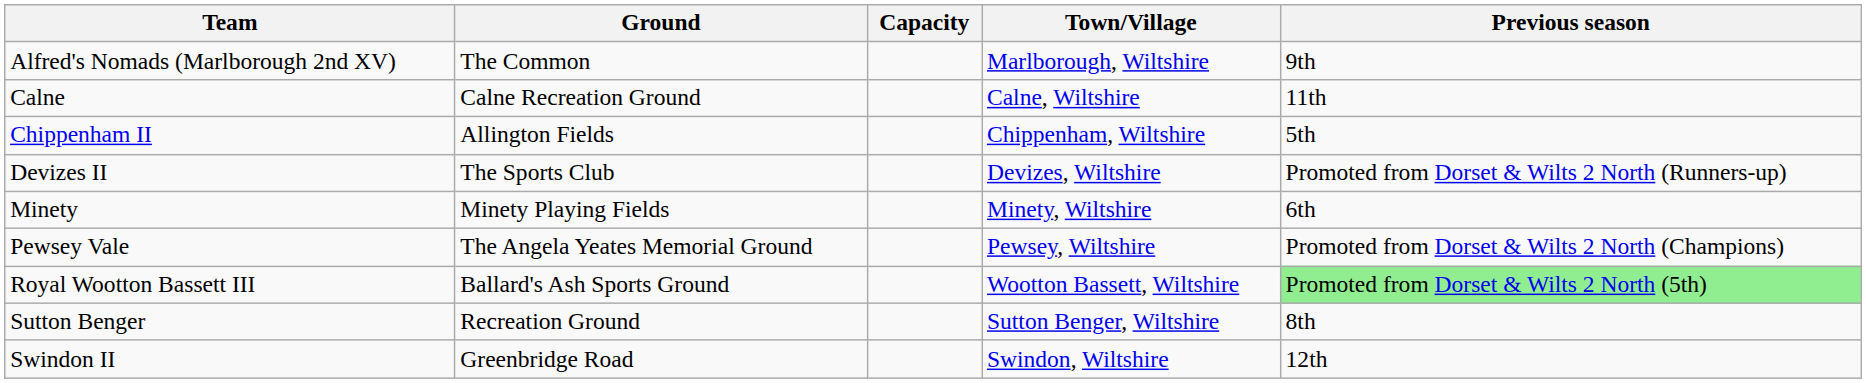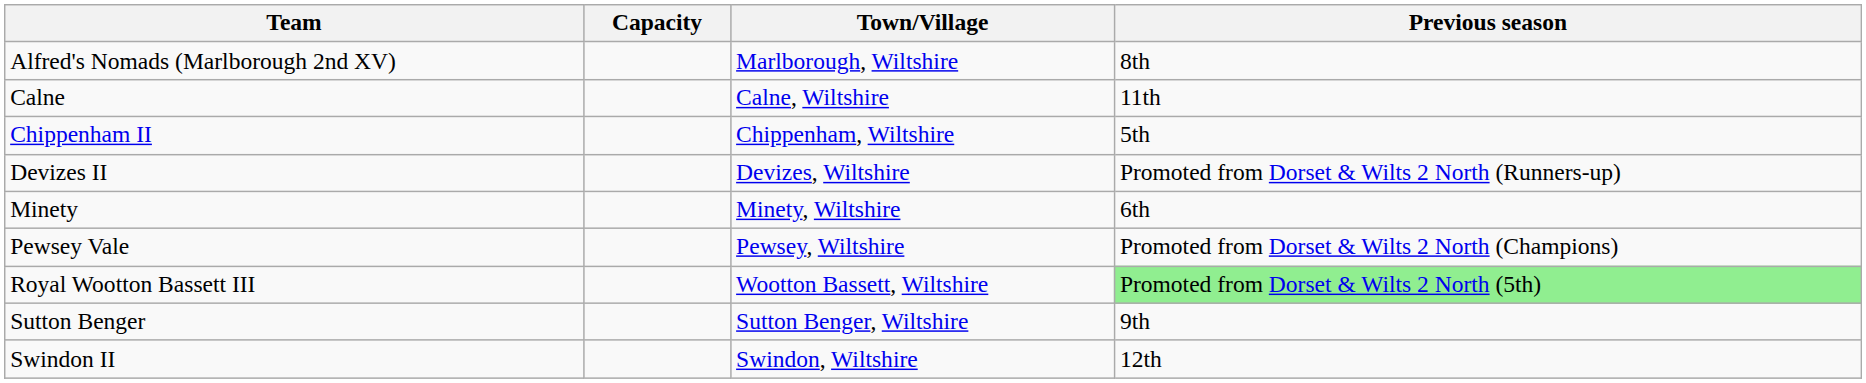- column: Ground | The Common | Calne Recreation Ground | Allington Fields | The Sports Club | Minety Playing Fields | The Angela Yeates Memorial Ground | Ballard's Ash Sports Ground | Recreation Ground | Greenbridge Road
Alfred's Nomads (Marlborough 2nd XV) | Previous season: 9th -> 8th
Sutton Benger | Previous season: 8th -> 9th
